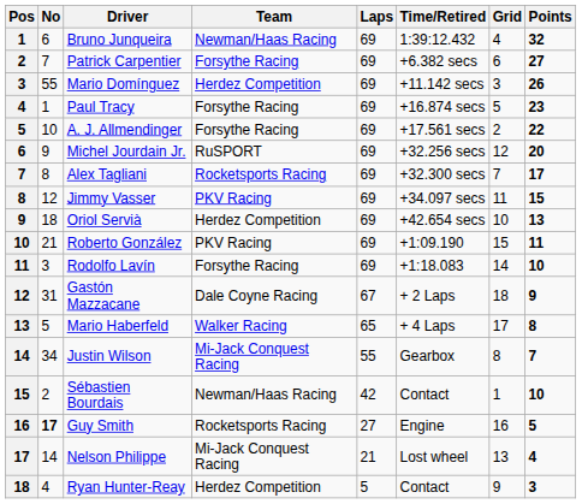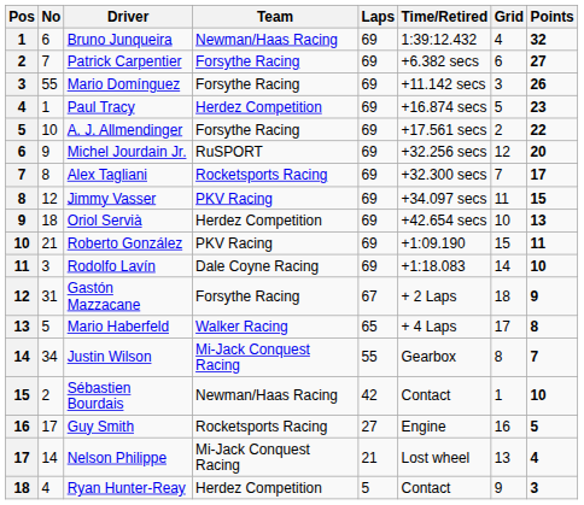Mario Domínguez | Team: Herdez Competition -> Forsythe Racing
Paul Tracy | Team: Forsythe Racing -> Herdez Competition
Rodolfo Lavín | Team: Forsythe Racing -> Dale Coyne Racing
Gastón Mazzacane | Team: Dale Coyne Racing -> Forsythe Racing
Guy Smith | No: bold -> normal
